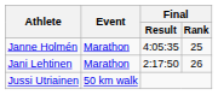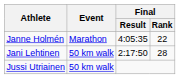Janne Holmén | Final / Rank: 25 -> 22
Jani Lehtinen | Event: Marathon -> 50 km walk
Jani Lehtinen | Final / Rank: 26 -> 28
